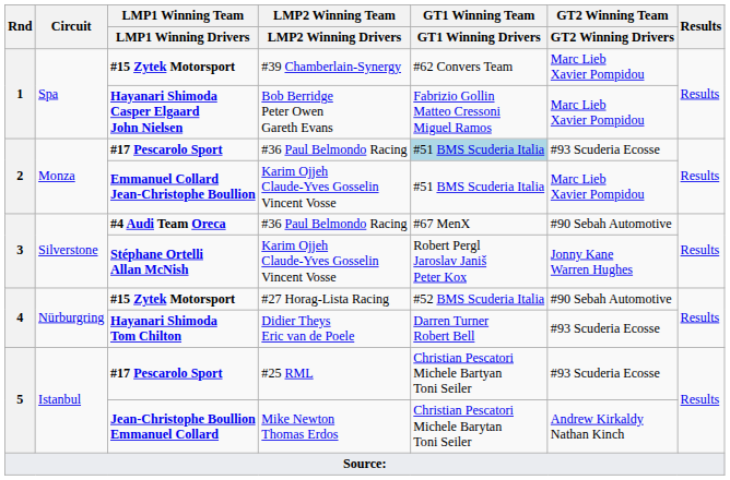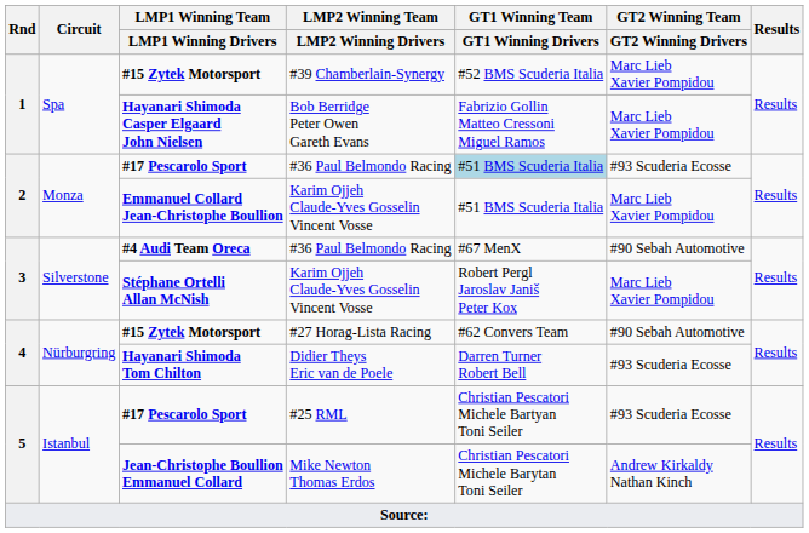#15 Zytek Motorsport / #39 Chamberlain-Synergy | GT1 Winning Team / GT1 Winning Drivers: #62 Convers Team -> #52 BMS Scuderia Italia
Stéphane Ortelli Allan McNish | GT2 Winning Team / GT2 Winning Drivers: Jonny Kane Warren Hughes -> Marc Lieb Xavier Pompidou
#15 Zytek Motorsport / #27 Horag-Lista Racing | GT1 Winning Team / GT1 Winning Drivers: #52 BMS Scuderia Italia -> #62 Convers Team
